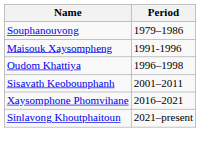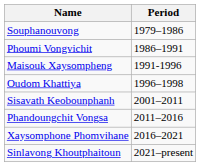+ row: Phoumi Vongvichit | 1986–1991
+ row: Phandoungchit Vongsa | 2011–2016
